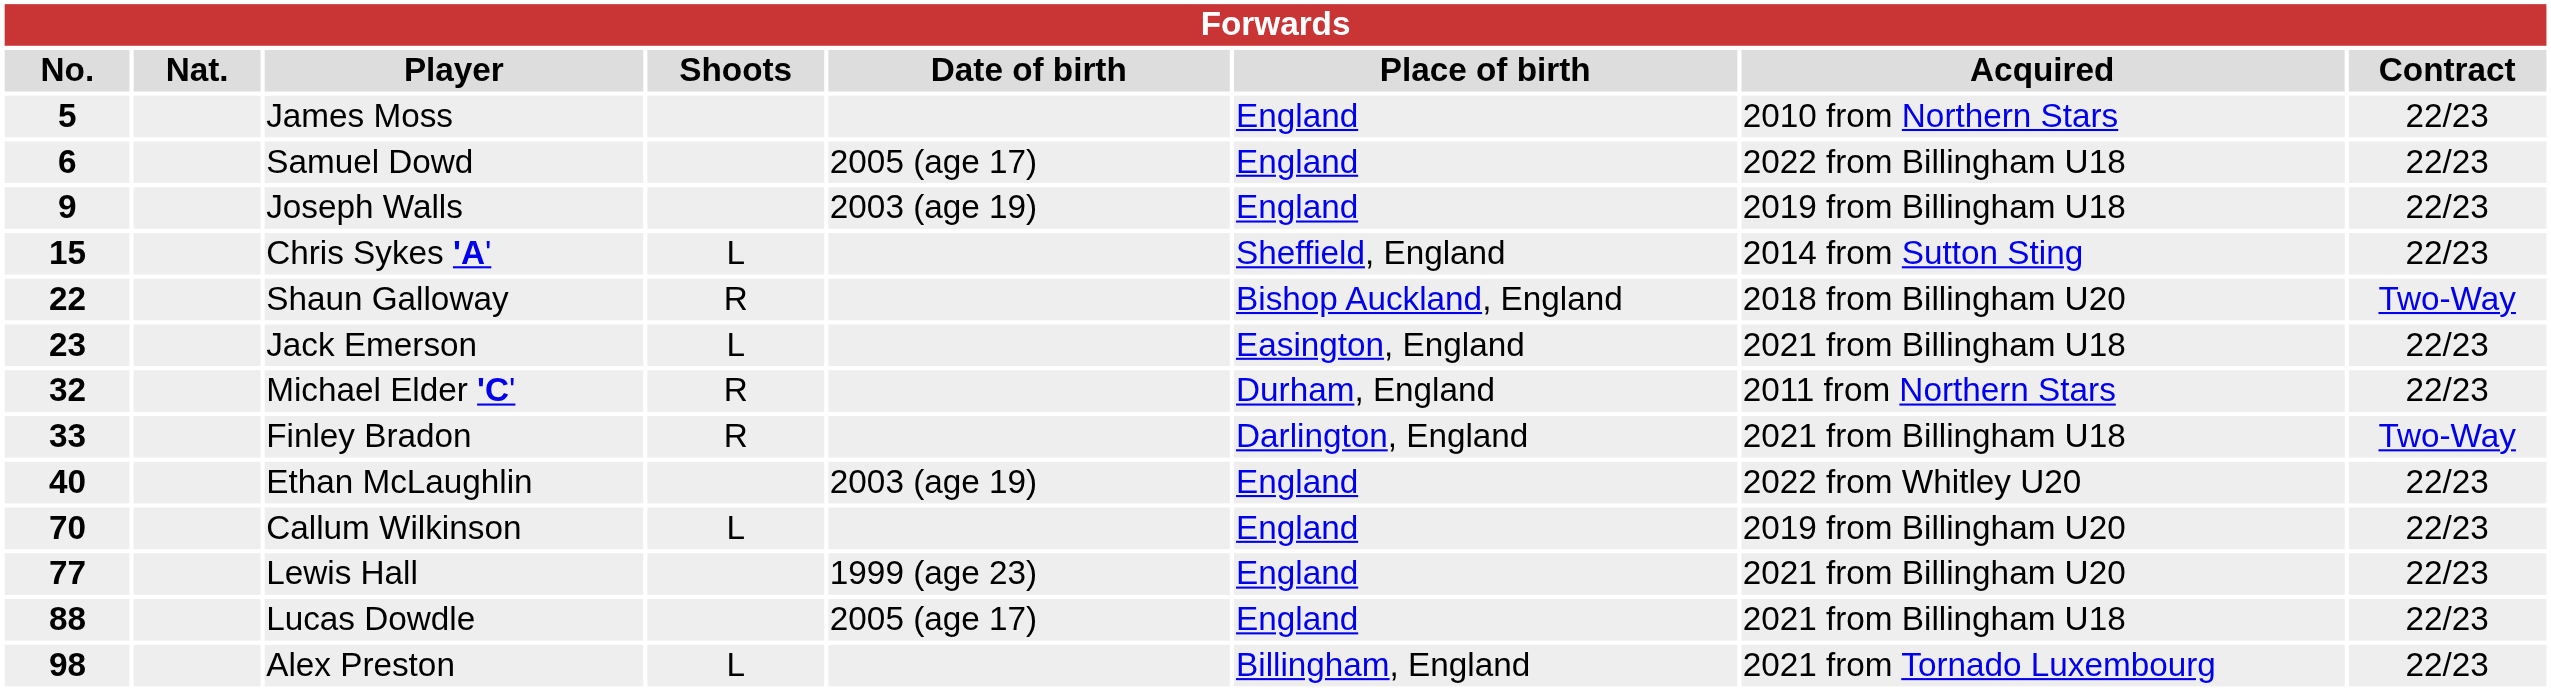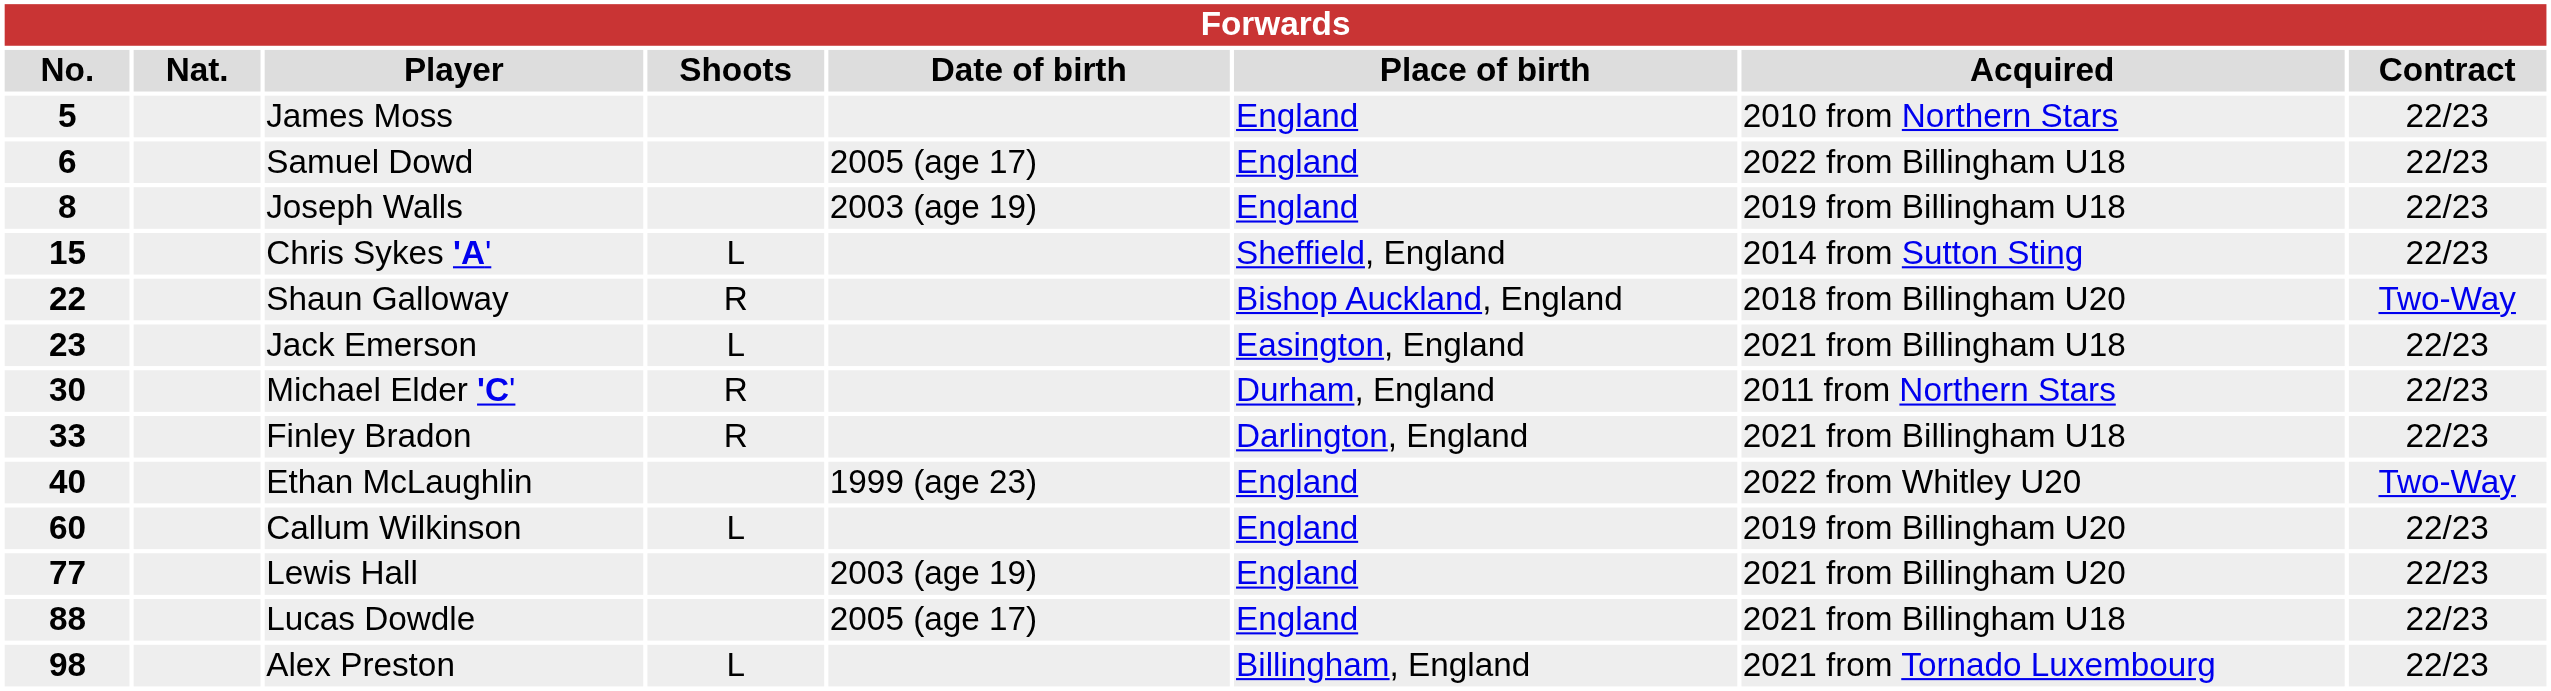Joseph Walls | No.: 9 -> 8
Michael Elder 'C' | No.: 32 -> 30
Finley Bradon | Contract: Two-Way -> 22/23
Ethan McLaughlin | Date of birth: 2003 (age 19) -> 1999 (age 23)
Ethan McLaughlin | Contract: 22/23 -> Two-Way
Callum Wilkinson | No.: 70 -> 60
Lewis Hall | Date of birth: 1999 (age 23) -> 2003 (age 19)
